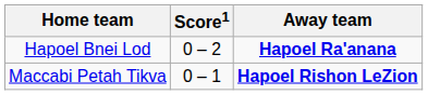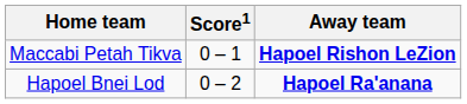rows swapped: Hapoel Bnei Lod <-> Maccabi Petah Tikva
